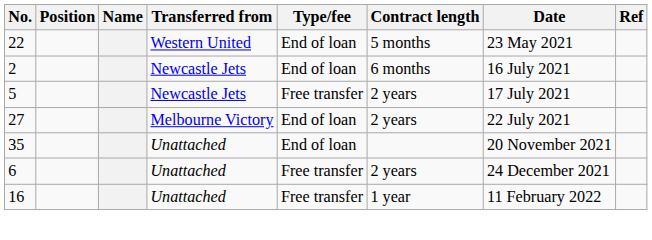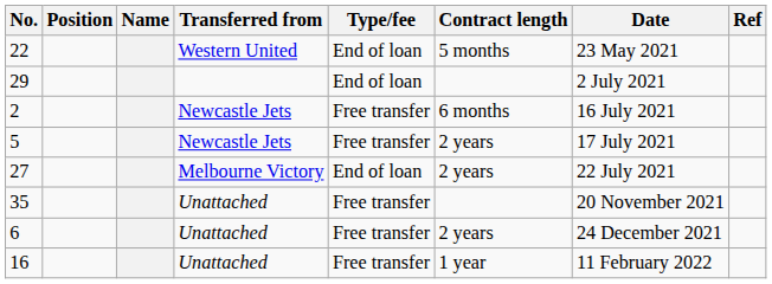+ row: 29 | End of loan | 2 July 2021
2 | Type/fee: End of loan -> Free transfer
35 | Type/fee: End of loan -> Free transfer
